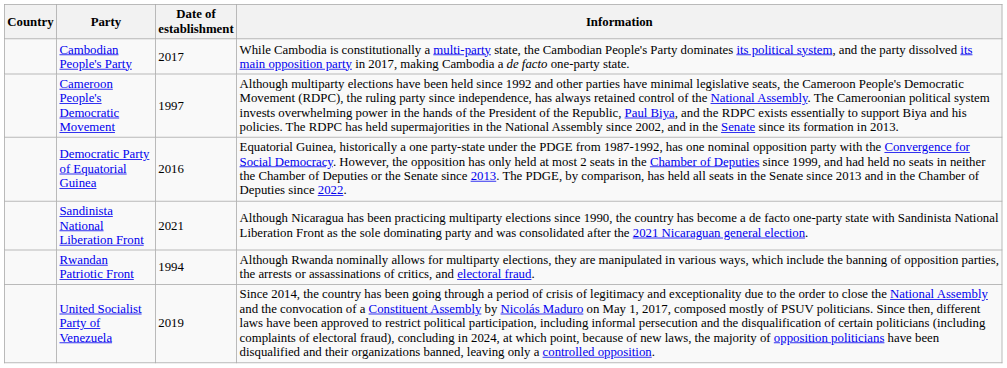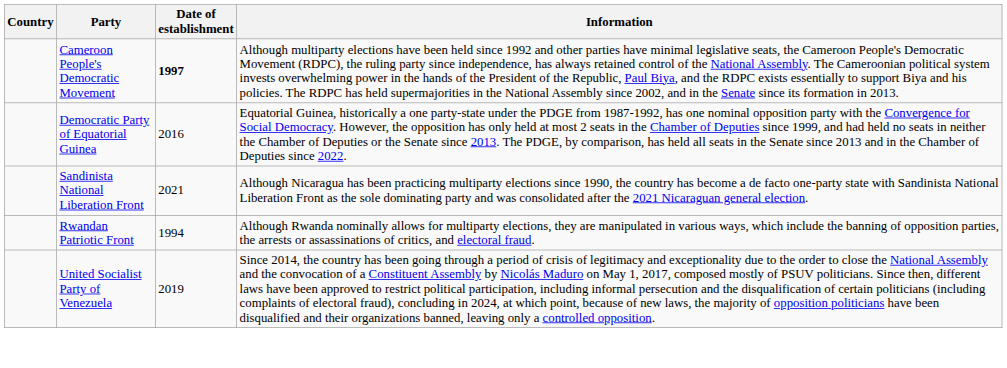- row: Cambodian People's Party | 2017 | While Cambodia is constitutionally a multi-party state, the Cambodian People's Party dominates its political system, and the party dissolved its main opposition party in 2017, making Cambodia a de facto one-party state.
Cameroon People's Democratic Movement | Date of establishment: normal -> bold
